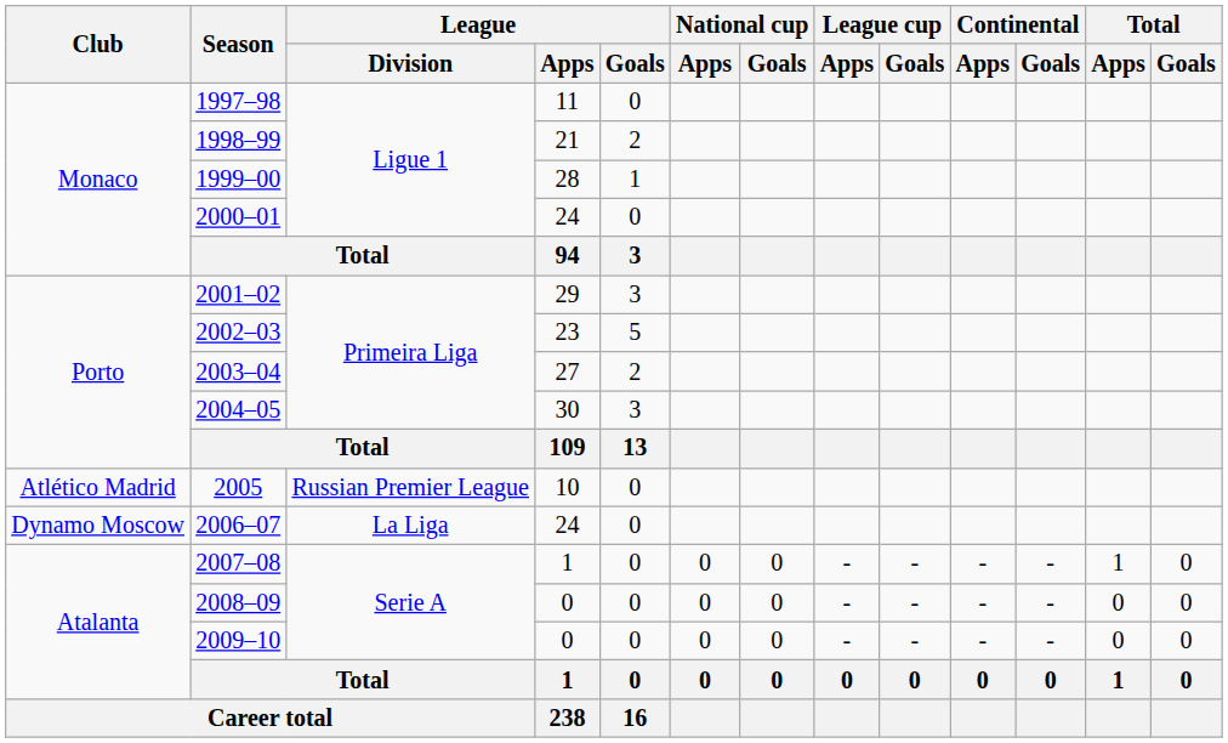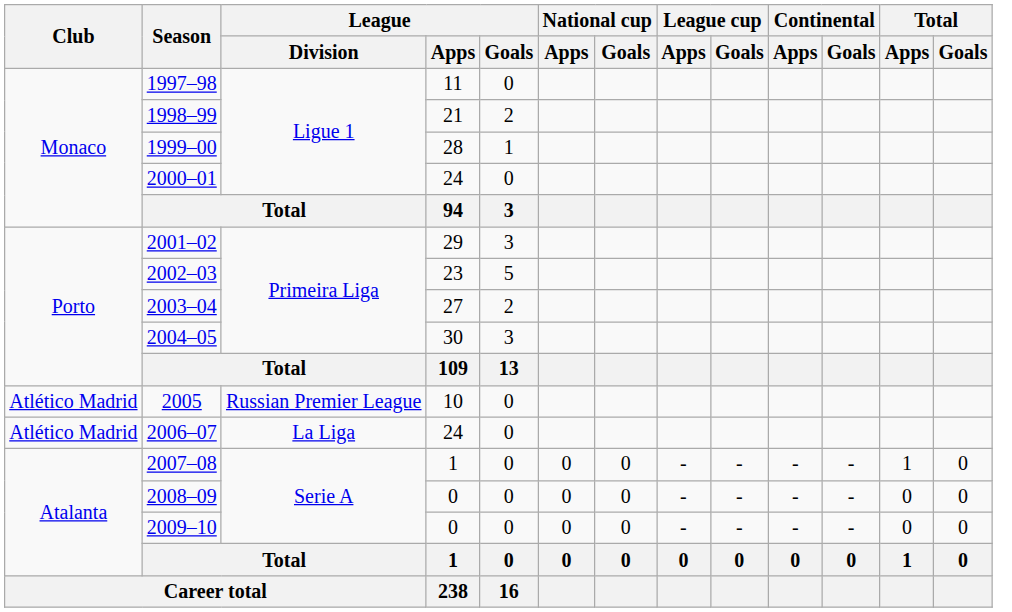2006–07 | Club: Dynamo Moscow -> Atlético Madrid
